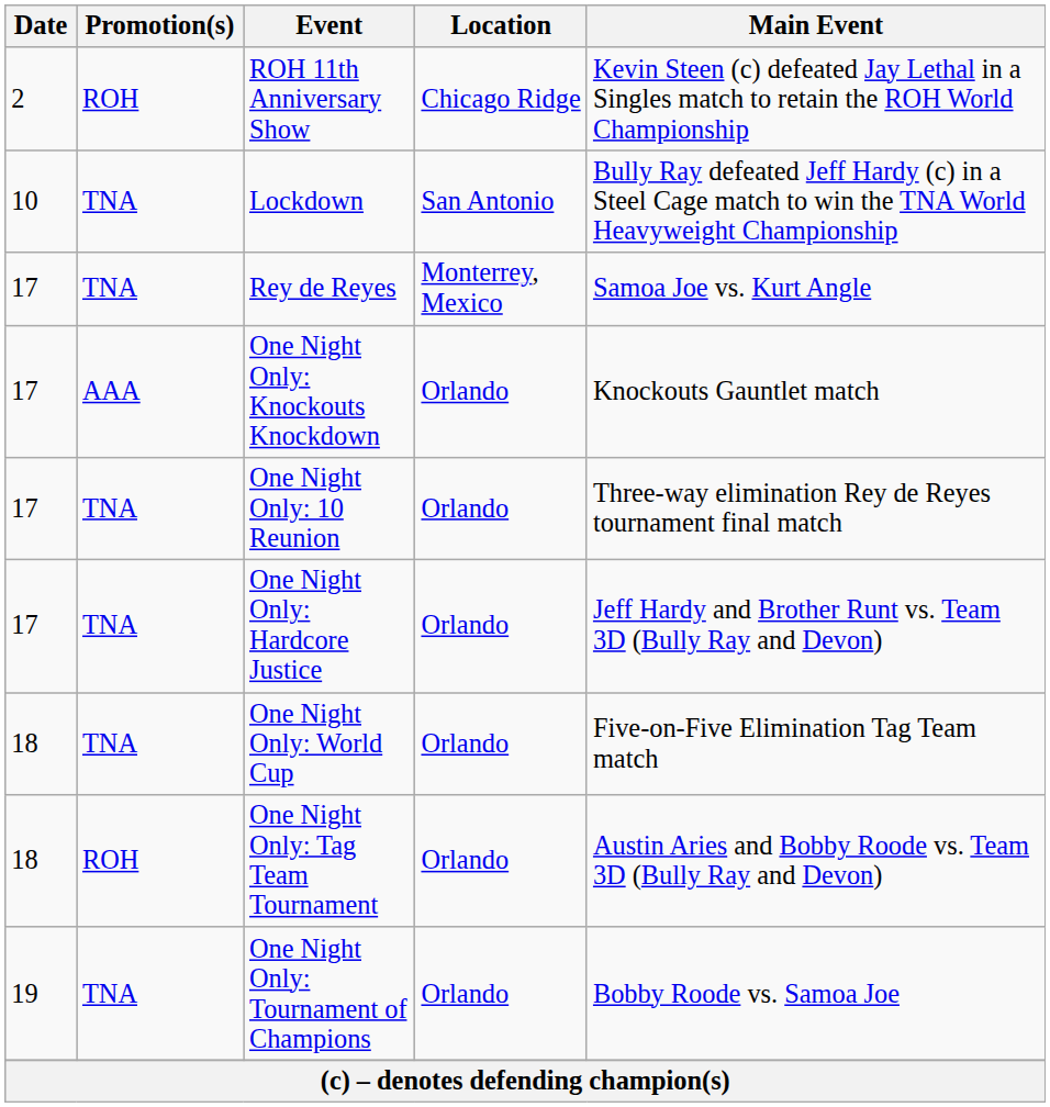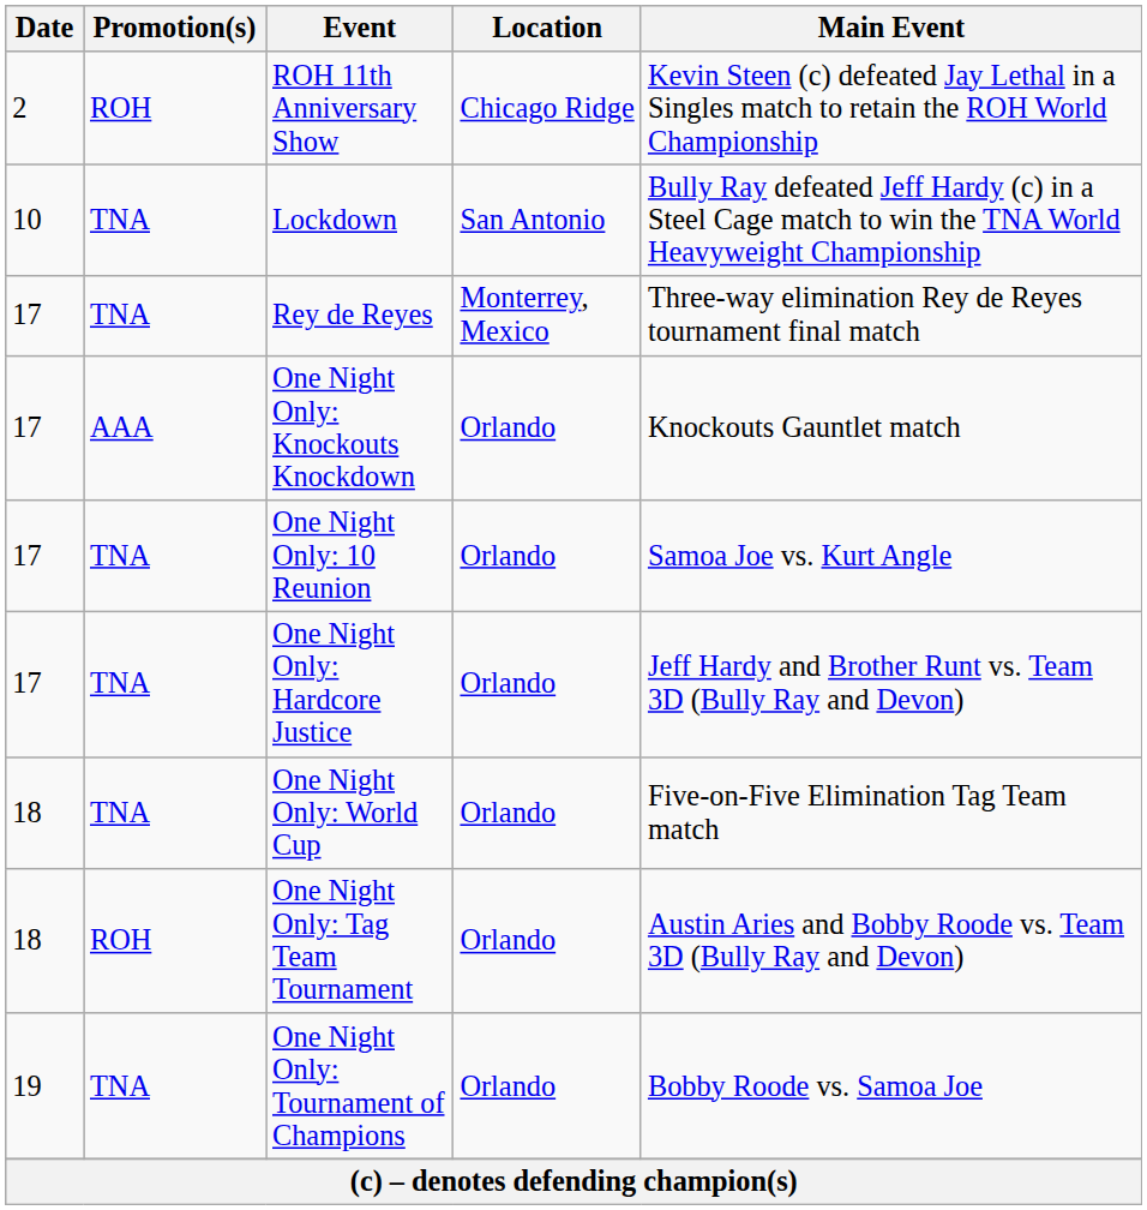Rey de Reyes | Main Event: Samoa Joe vs. Kurt Angle -> Three-way elimination Rey de Reyes tournament final match
One Night Only: 10 Reunion | Main Event: Three-way elimination Rey de Reyes tournament final match -> Samoa Joe vs. Kurt Angle
